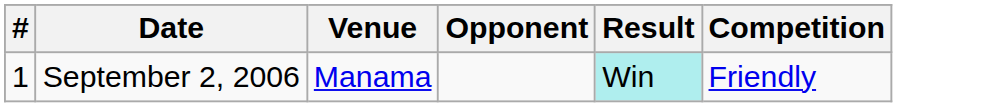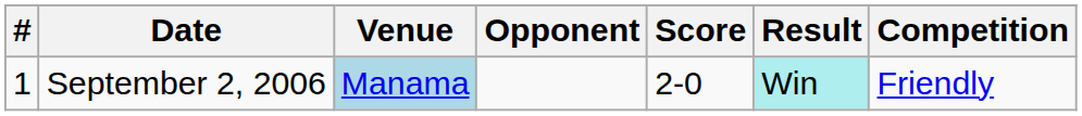+ column: Score | 2-0
September 2, 2006 | Venue: no background -> lightblue background
